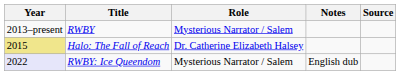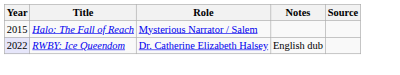- row: 2013–present | RWBY | Mysterious Narrator / Salem
Halo: The Fall of Reach | Year: khaki background -> no background
Halo: The Fall of Reach | Role: Dr. Catherine Elizabeth Halsey -> Mysterious Narrator / Salem
RWBY: Ice Queendom | Role: Mysterious Narrator / Salem -> Dr. Catherine Elizabeth Halsey
